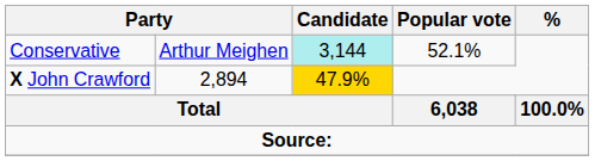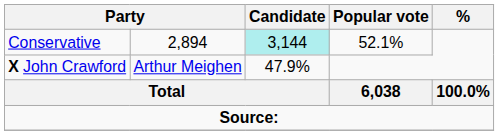Conservative | column 2: Arthur Meighen -> 2,894
X John Crawford | column 2: 2,894 -> Arthur Meighen
X John Crawford | Candidate: gold background -> no background
